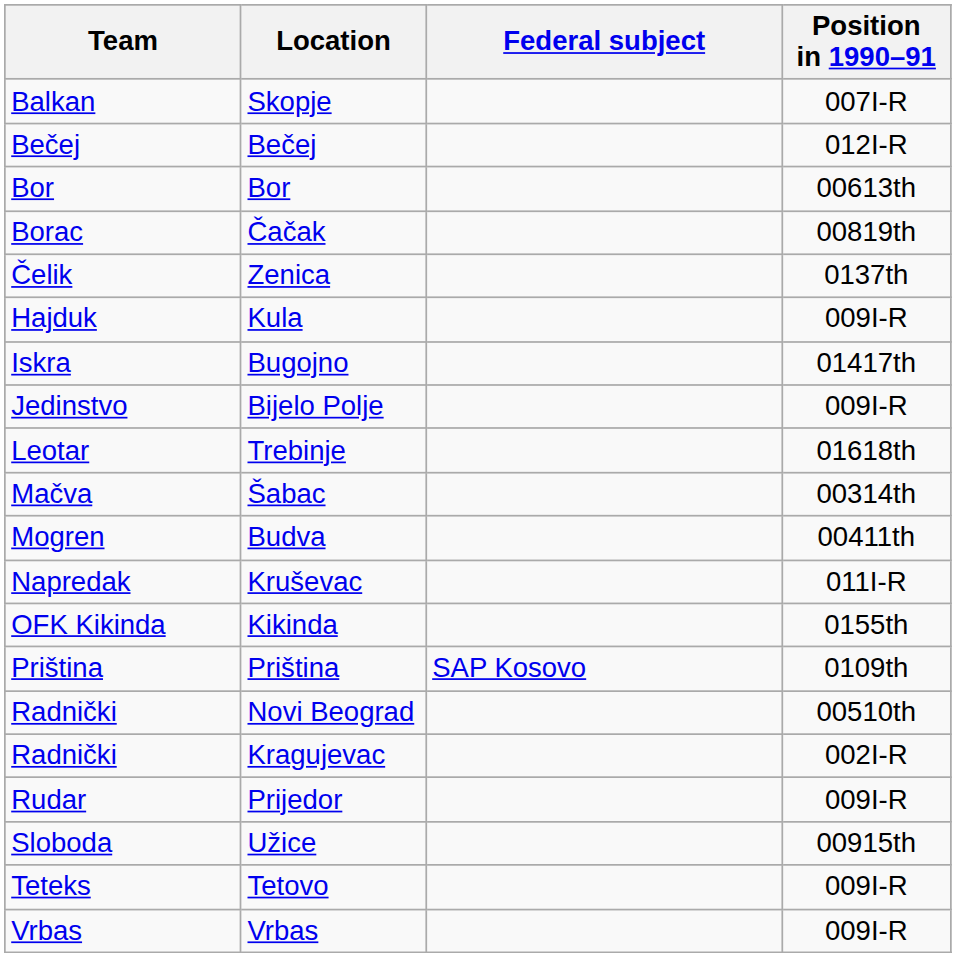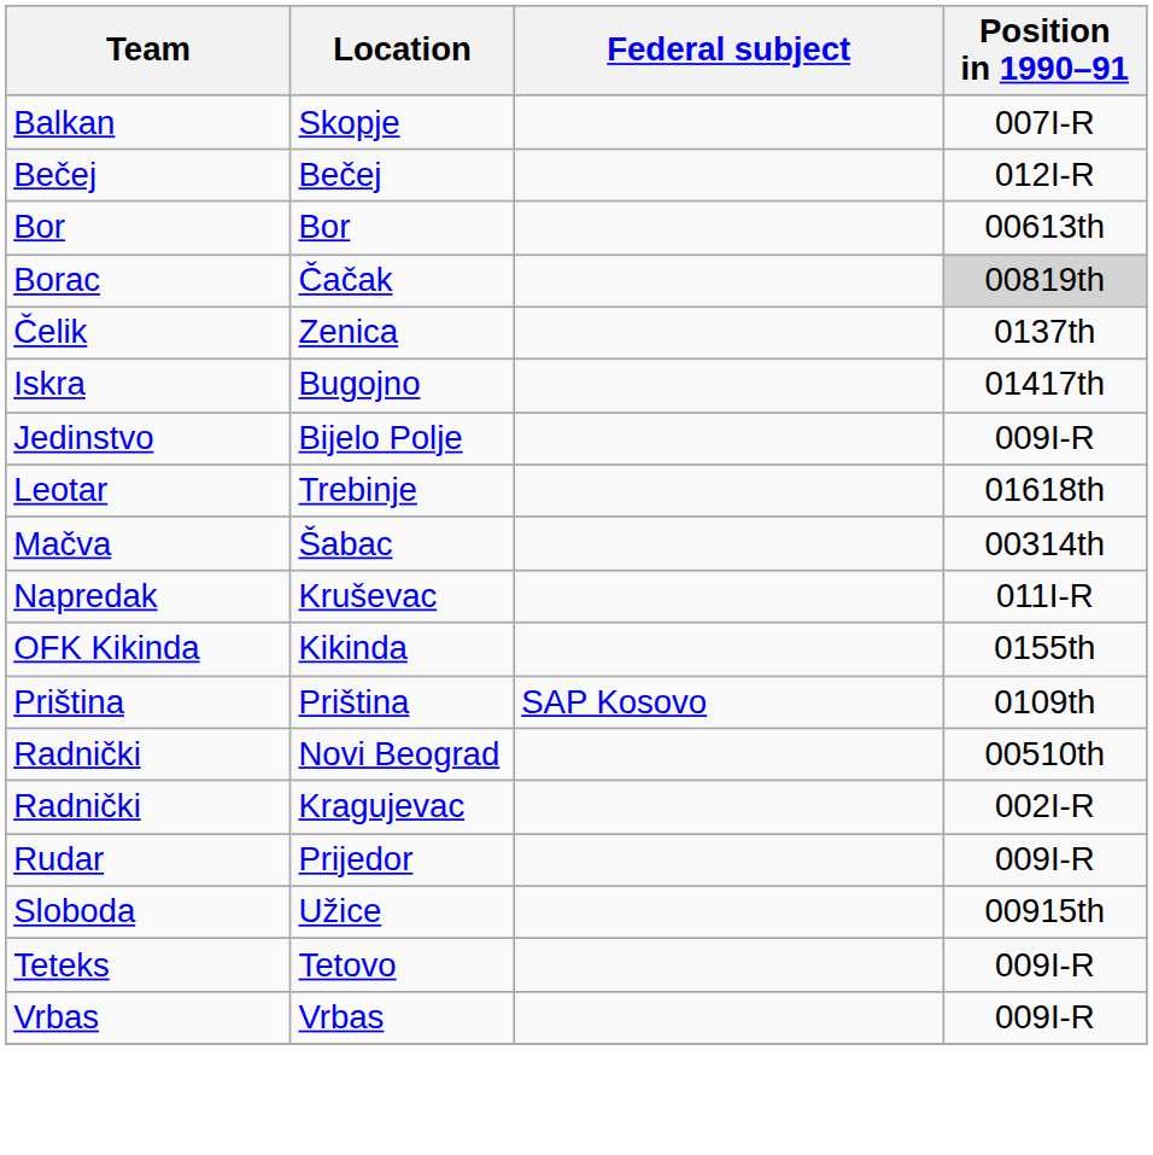Čačak | Position in 1990–91: no background -> lightgrey background
- row: Hajduk | Kula | 009I-R
- row: Mogren | Budva | 00411th
